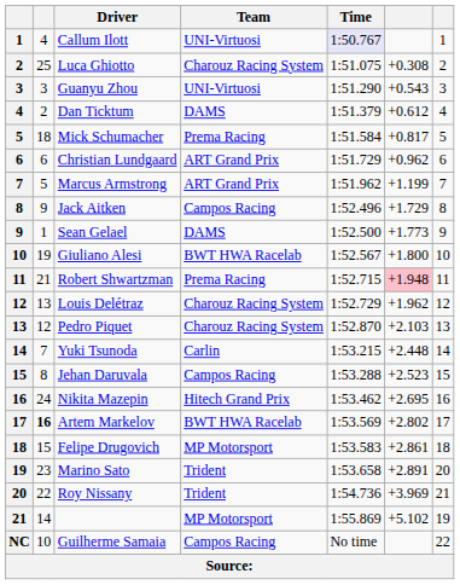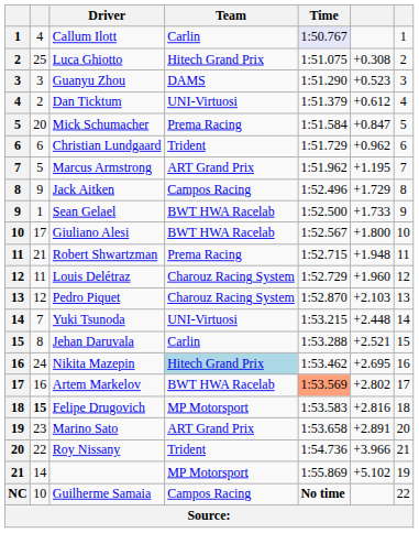Callum Ilott | Team: UNI-Virtuosi -> Carlin
Luca Ghiotto | Team: Charouz Racing System -> Hitech Grand Prix
Guanyu Zhou | Team: UNI-Virtuosi -> DAMS
Guanyu Zhou | column 6: +0.543 -> +0.523
Dan Ticktum | Team: DAMS -> UNI-Virtuosi
Mick Schumacher | column 2: 18 -> 20
Mick Schumacher | column 6: +0.817 -> +0.847
Christian Lundgaard | Team: ART Grand Prix -> Trident
Marcus Armstrong | column 6: +1.199 -> +1.195
Sean Gelael | Team: DAMS -> BWT HWA Racelab
Sean Gelael | column 6: +1.773 -> +1.733
Giuliano Alesi | column 2: 19 -> 17
Robert Shwartzman | column 6: pink background -> no background
Louis Delétraz | column 2: 13 -> 11
Louis Delétraz | column 6: +1.962 -> +1.960
Yuki Tsunoda | Team: Carlin -> UNI-Virtuosi
Jehan Daruvala | Team: Campos Racing -> Carlin
Jehan Daruvala | column 6: +2.523 -> +2.521
Nikita Mazepin | Team: no background -> lightblue background
Artem Markelov | column 2: bold -> normal
Artem Markelov | Time: no background -> lightsalmon background
Felipe Drugovich | column 2: normal -> bold
Felipe Drugovich | column 6: +2.861 -> +2.816
Marino Sato | Team: Trident -> ART Grand Prix
Roy Nissany | column 6: +3.969 -> +3.966
Guilherme Samaia | Time: normal -> bold
